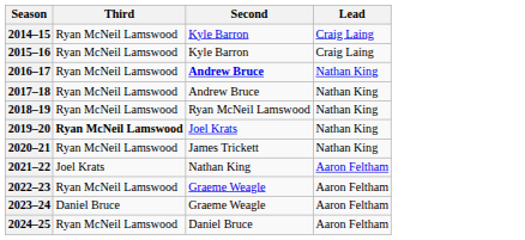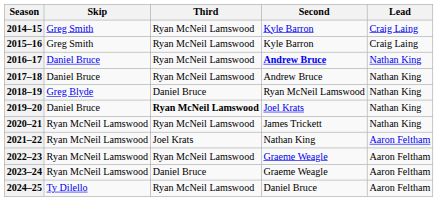+ column: Skip | Greg Smith | Greg Smith | Daniel Bruce | Daniel Bruce | Greg Blyde | Daniel Bruce | Ryan McNeil Lamswood | Ryan McNeil Lamswood | Ryan McNeil Lamswood | Ryan McNeil Lamswood | Ty Dilello
2018–19 | Third: Ryan McNeil Lamswood -> Daniel Bruce
